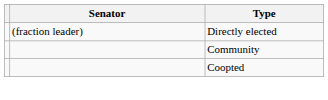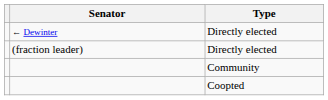+ row: ← Dewinter | Directly elected
